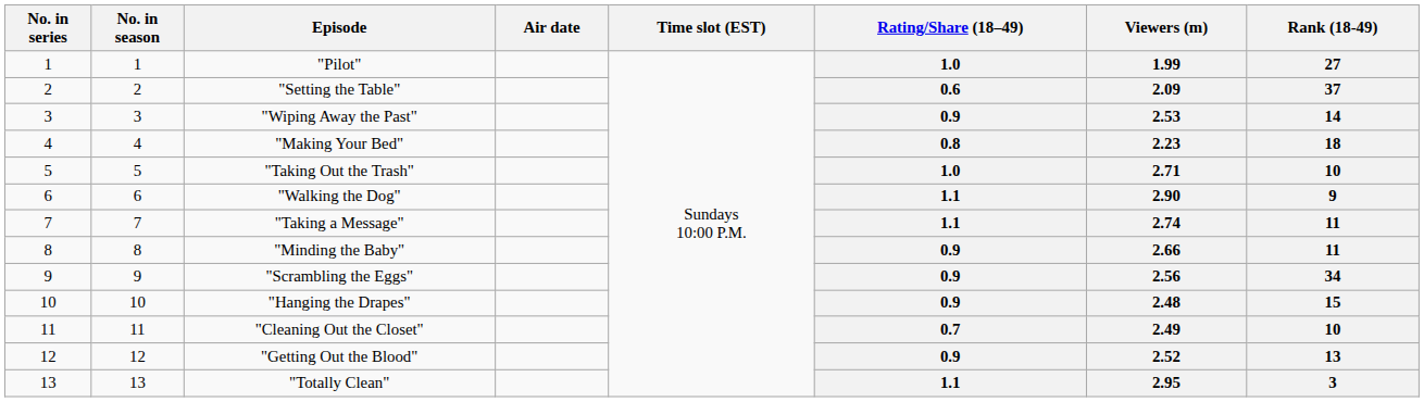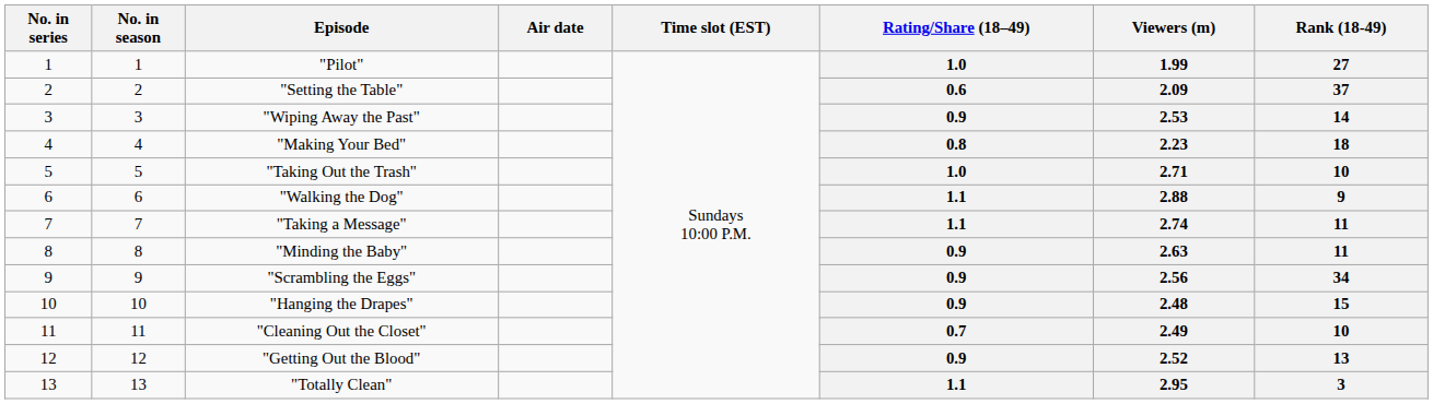"Walking the Dog" | Viewers (m): 2.90 -> 2.88
"Minding the Baby" | Viewers (m): 2.66 -> 2.63
